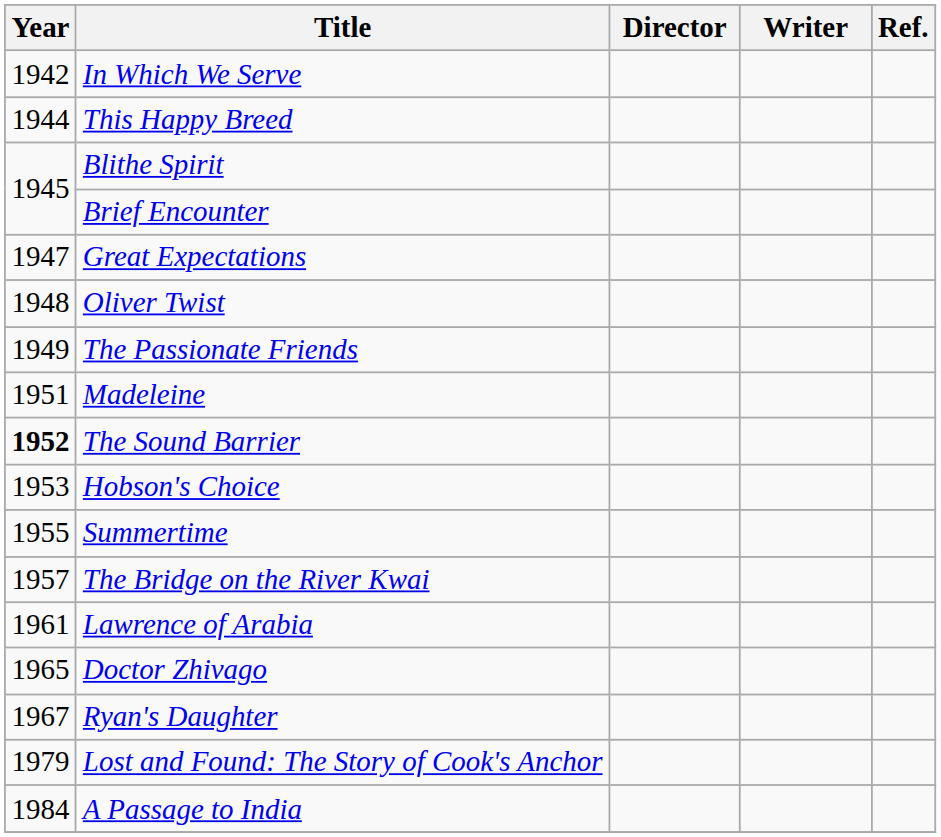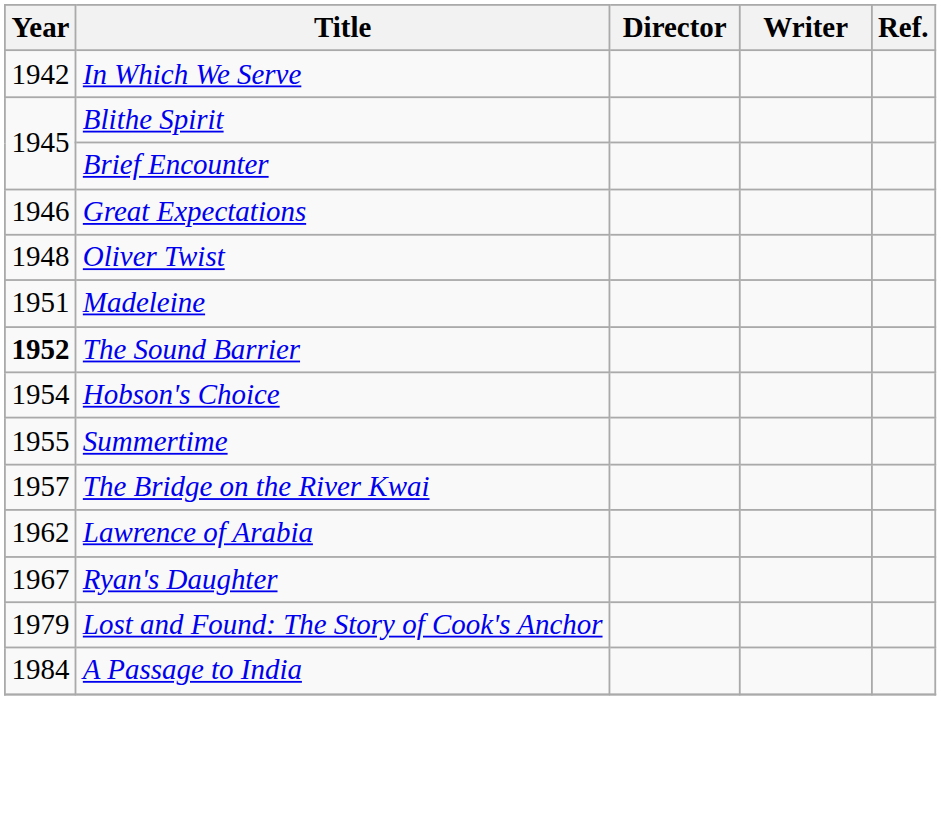- row: 1944 | This Happy Breed
Great Expectations | Year: 1947 -> 1946
- row: 1949 | The Passionate Friends
Hobson's Choice | Year: 1953 -> 1954
Lawrence of Arabia | Year: 1961 -> 1962
- row: 1965 | Doctor Zhivago
